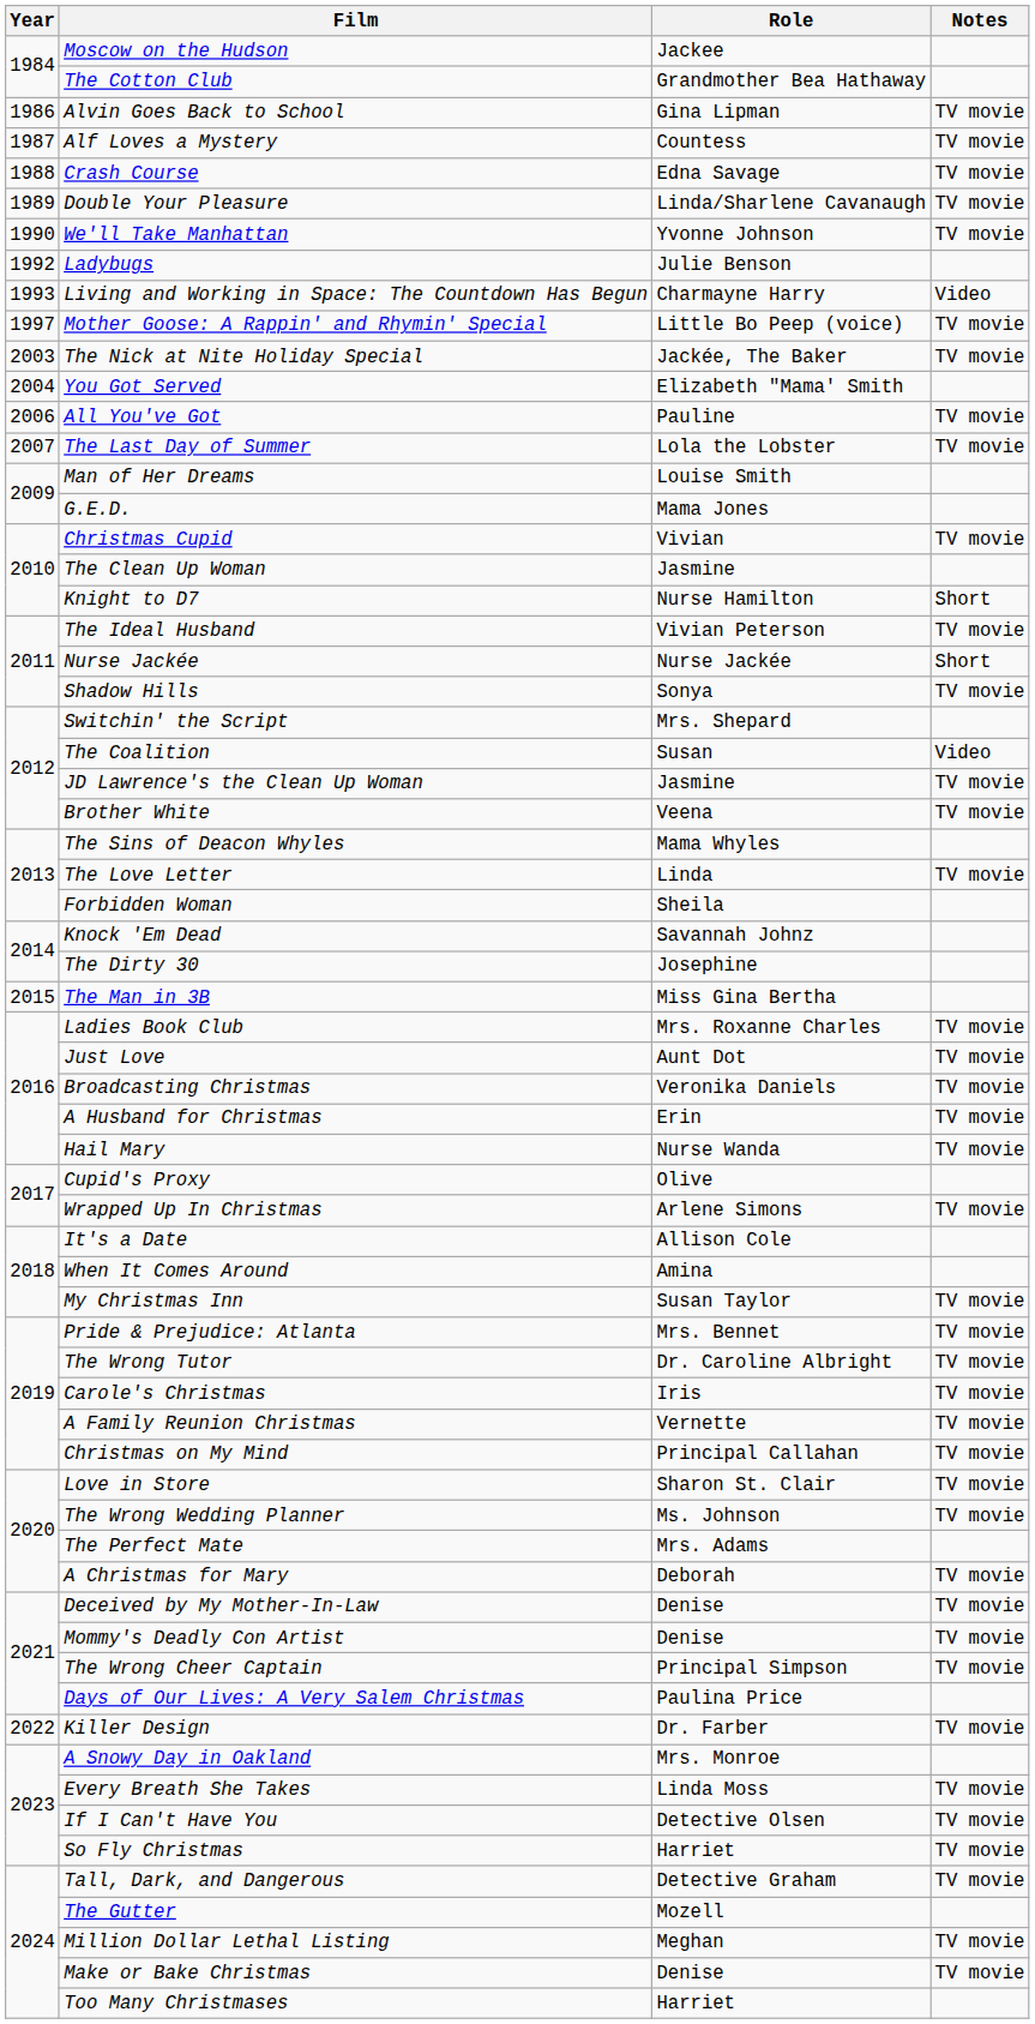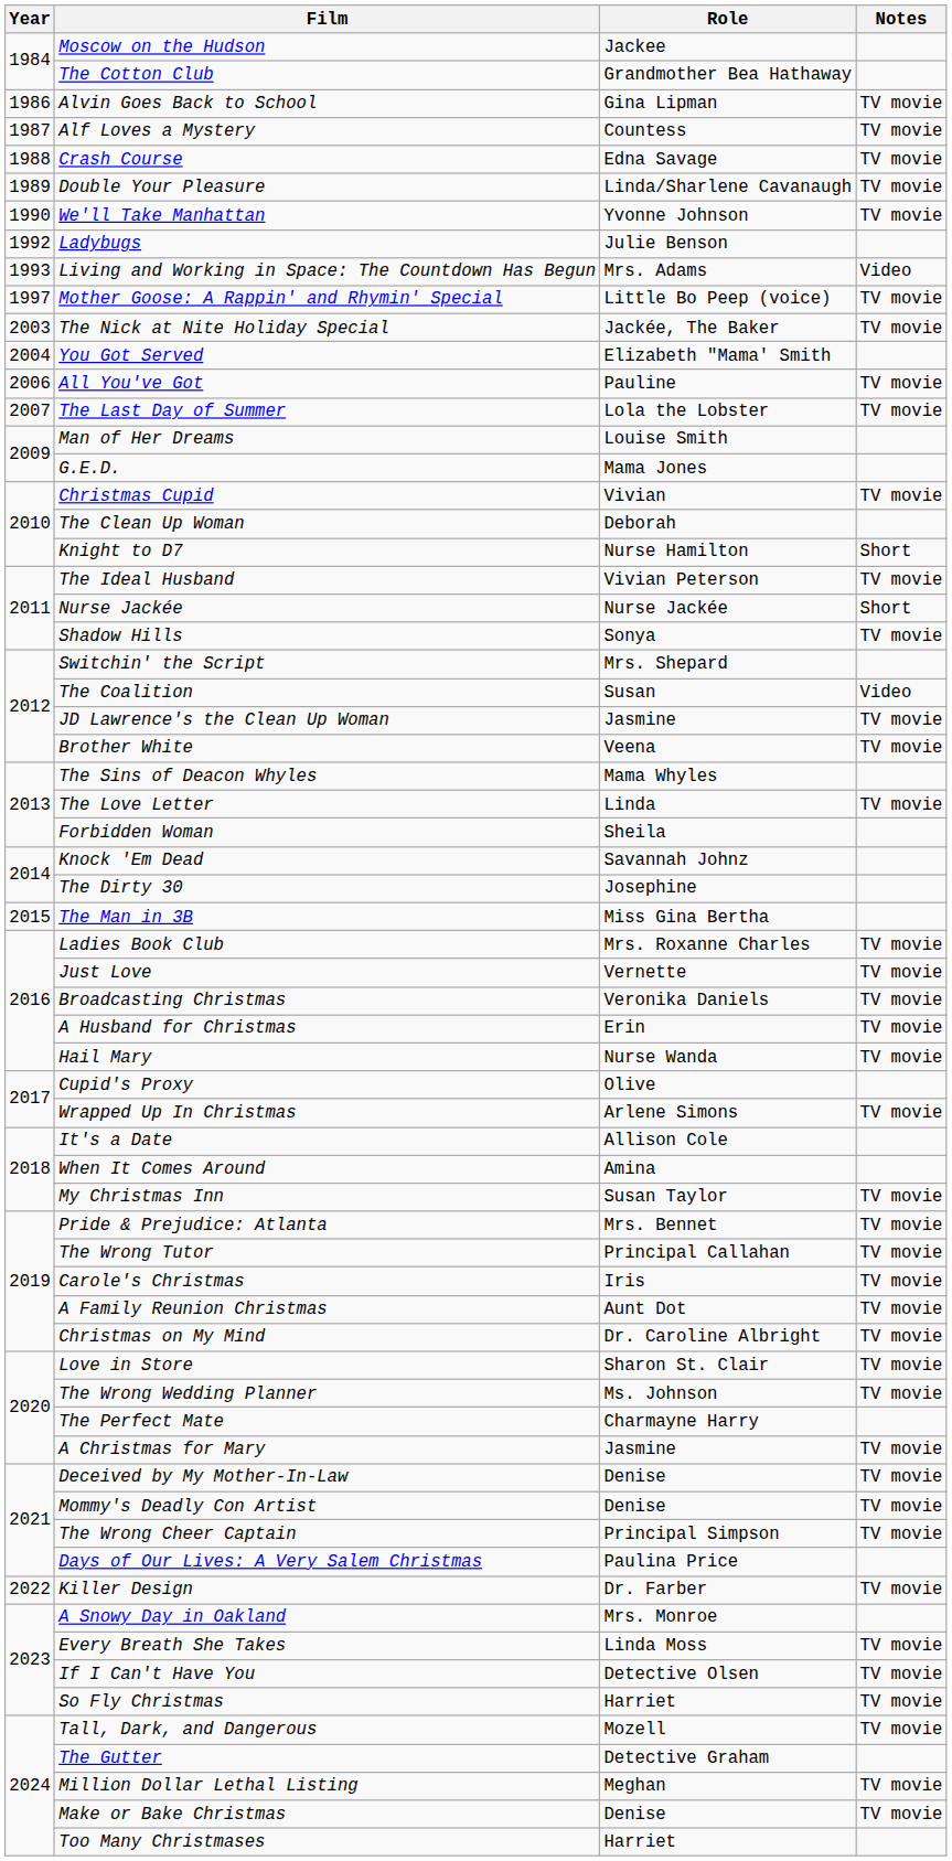Living and Working in Space: The Countdown Has Begun | Role: Charmayne Harry -> Mrs. Adams
The Clean Up Woman | Role: Jasmine -> Deborah
Just Love | Role: Aunt Dot -> Vernette
The Wrong Tutor | Role: Dr. Caroline Albright -> Principal Callahan
A Family Reunion Christmas | Role: Vernette -> Aunt Dot
Christmas on My Mind | Role: Principal Callahan -> Dr. Caroline Albright
The Perfect Mate | Role: Mrs. Adams -> Charmayne Harry
A Christmas for Mary | Role: Deborah -> Jasmine
Tall, Dark, and Dangerous | Role: Detective Graham -> Mozell
The Gutter | Role: Mozell -> Detective Graham
